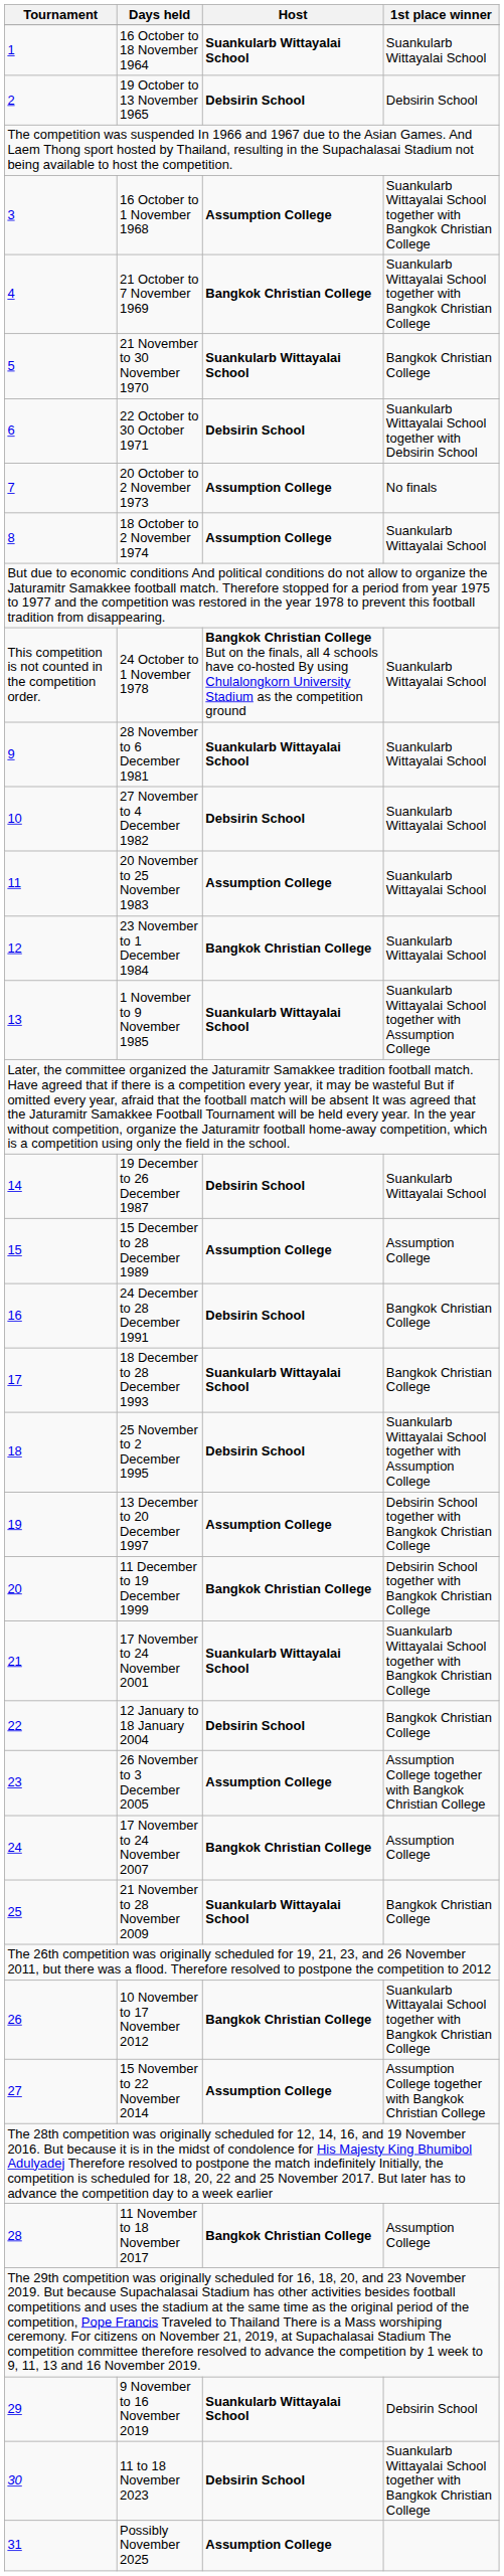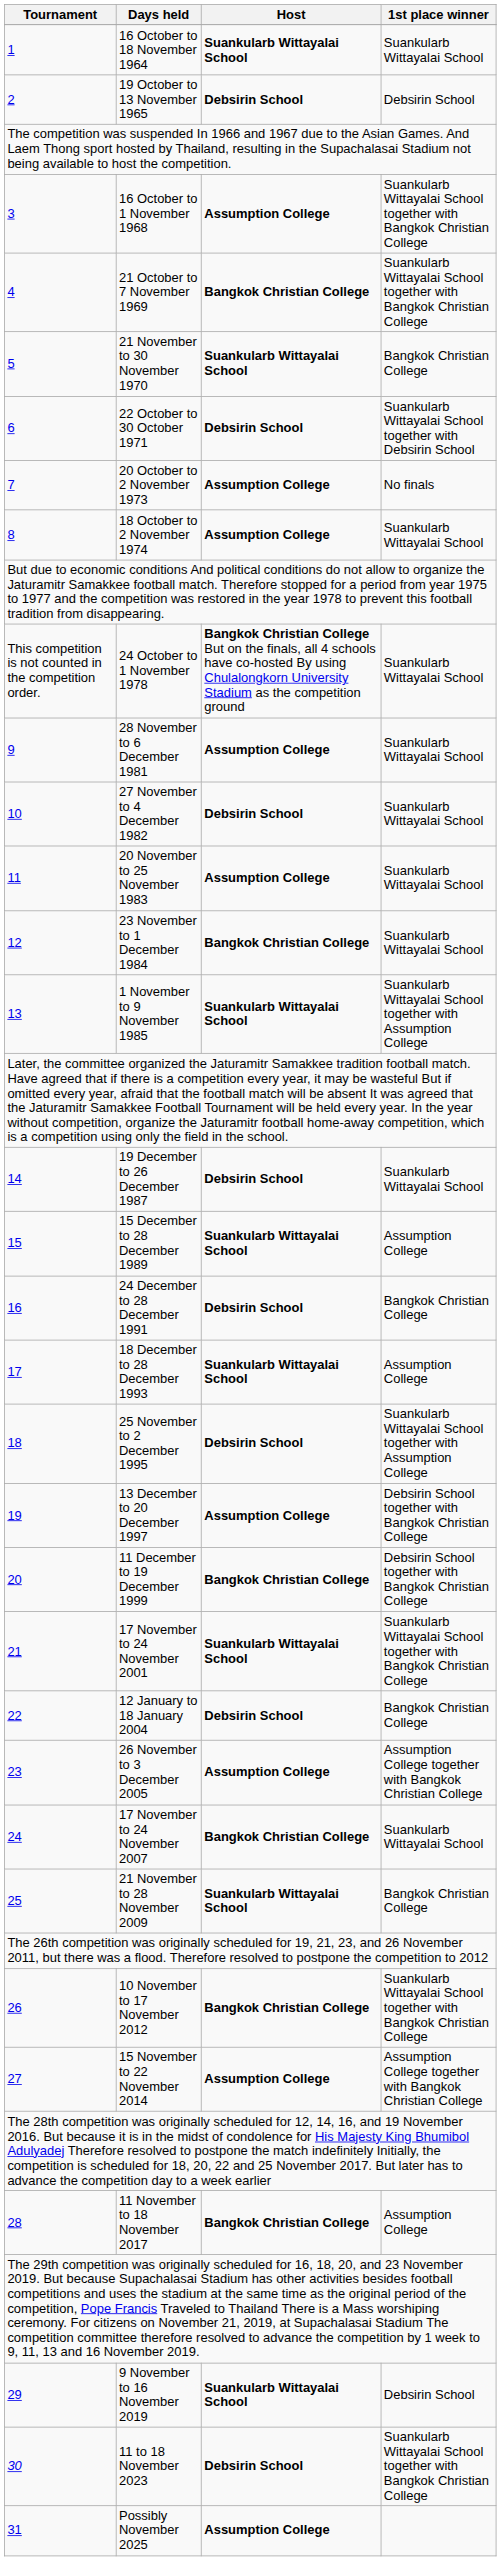28 November to 6 December 1981 | Host: Suankularb Wittayalai School -> Assumption College
15 December to 28 December 1989 | Host: Assumption College -> Suankularb Wittayalai School
18 December to 28 December 1993 | 1st place winner: Bangkok Christian College -> Assumption College
17 November to 24 November 2007 | 1st place winner: Assumption College -> Suankularb Wittayalai School
